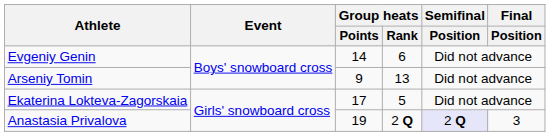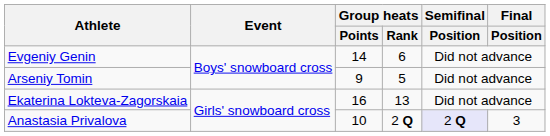Arseniy Tomin | Group heats / Rank: 13 -> 5
Ekaterina Lokteva-Zagorskaia | Group heats / Points: 17 -> 16
Ekaterina Lokteva-Zagorskaia | Group heats / Rank: 5 -> 13
Anastasia Privalova | Group heats / Points: 19 -> 10
